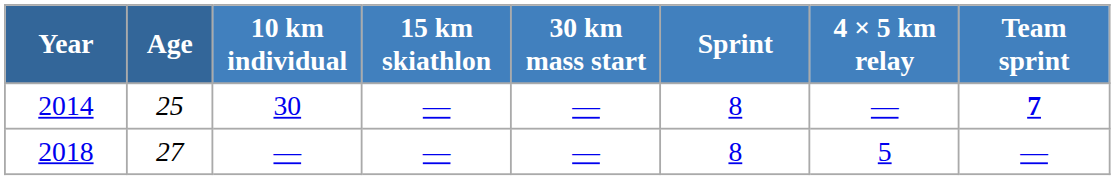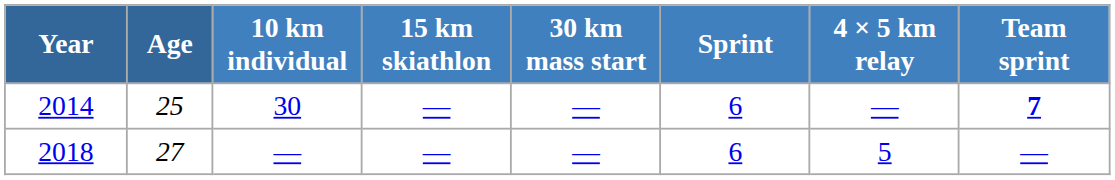2014 | Sprint: 8 -> 6
2018 | Sprint: 8 -> 6
